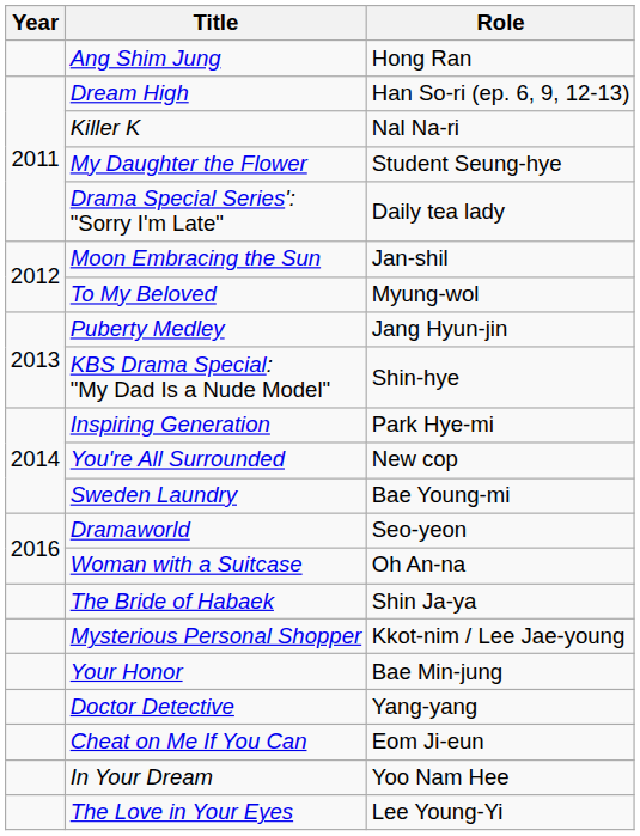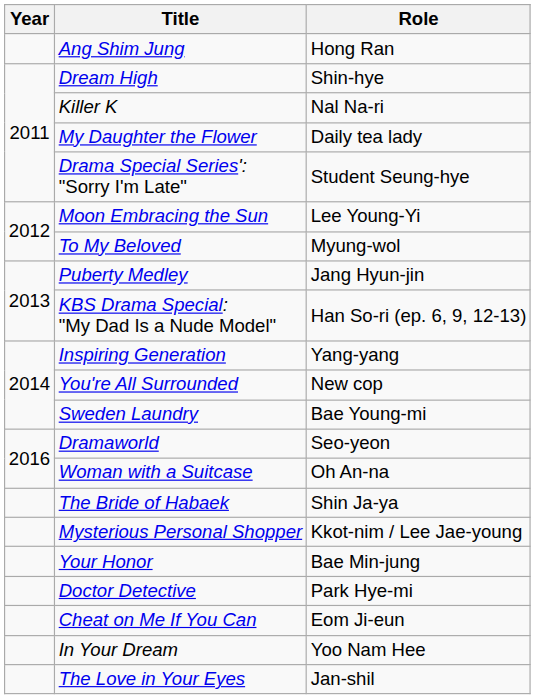Dream High | Role: Han So-ri (ep. 6, 9, 12-13) -> Shin-hye
My Daughter the Flower | Role: Student Seung-hye -> Daily tea lady
Drama Special Series': "Sorry I'm Late" | Role: Daily tea lady -> Student Seung-hye
Moon Embracing the Sun | Role: Jan-shil -> Lee Young-Yi
KBS Drama Special: "My Dad Is a Nude Model" | Role: Shin-hye -> Han So-ri (ep. 6, 9, 12-13)
Inspiring Generation | Role: Park Hye-mi -> Yang-yang
Doctor Detective | Role: Yang-yang -> Park Hye-mi
The Love in Your Eyes | Role: Lee Young-Yi -> Jan-shil
